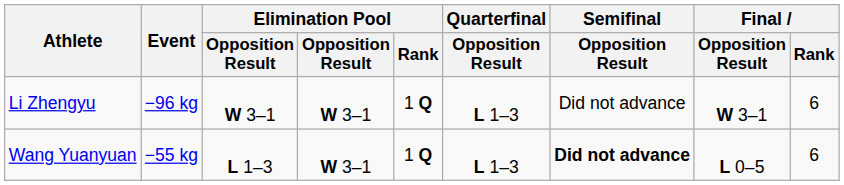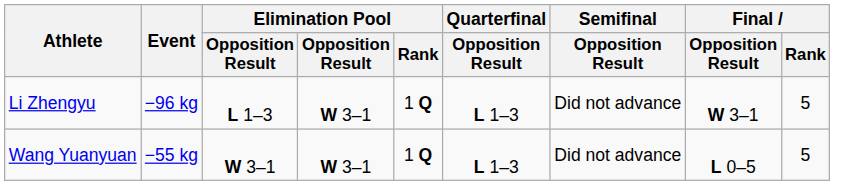Li Zhengyu | column 3: W 3–1 -> L 1–3
Li Zhengyu | Final / Rank: 6 -> 5
Wang Yuanyuan | column 3: L 1–3 -> W 3–1
Wang Yuanyuan | Semifinal / Opposition Result: bold -> normal
Wang Yuanyuan | Final / Rank: 6 -> 5
